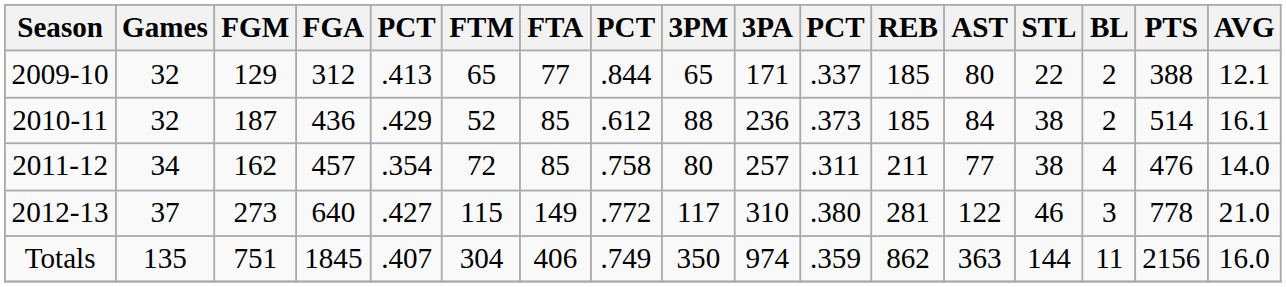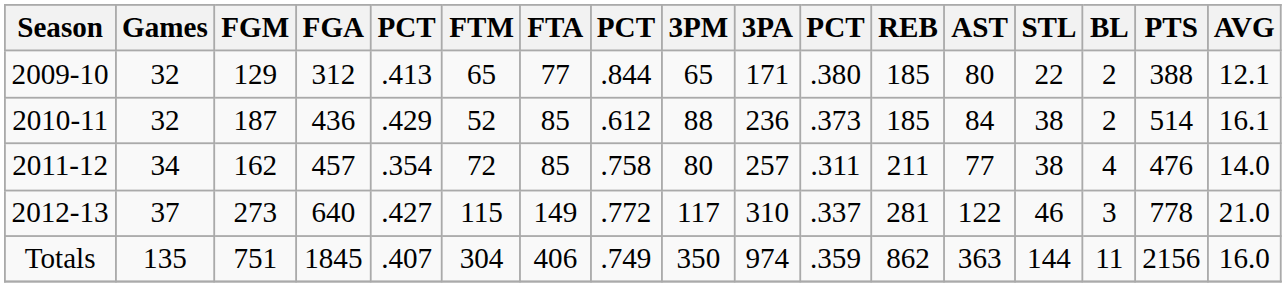2009-10 | column 11: .337 -> .380
2012-13 | column 11: .380 -> .337
